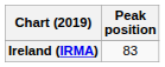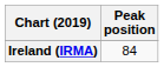Ireland (IRMA) | Peak position: 83 -> 84
